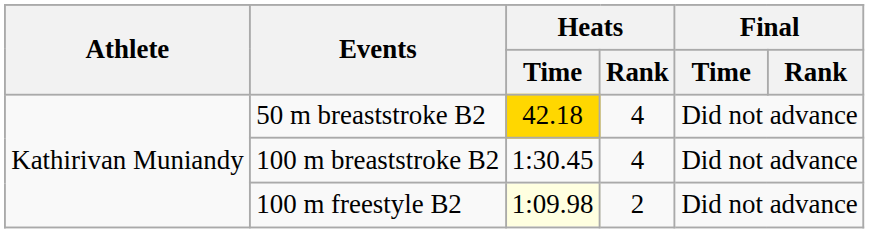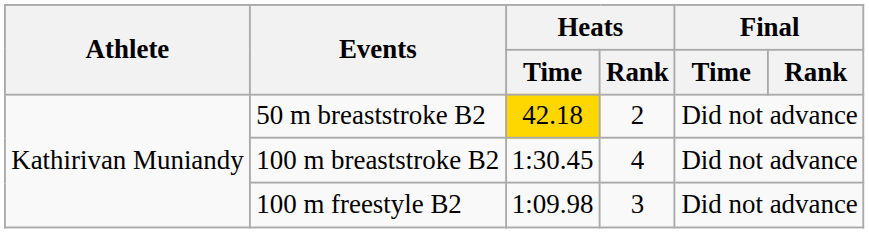50 m breaststroke B2 | Heats / Rank: 4 -> 2
100 m freestyle B2 | Heats / Time: lightyellow background -> no background
100 m freestyle B2 | Heats / Rank: 2 -> 3
